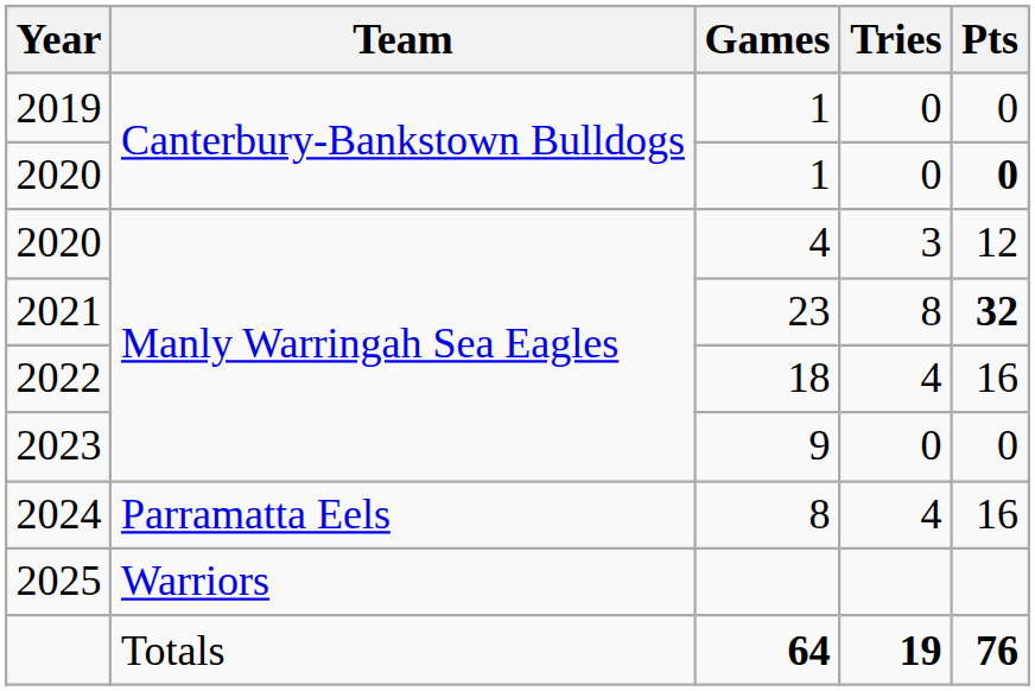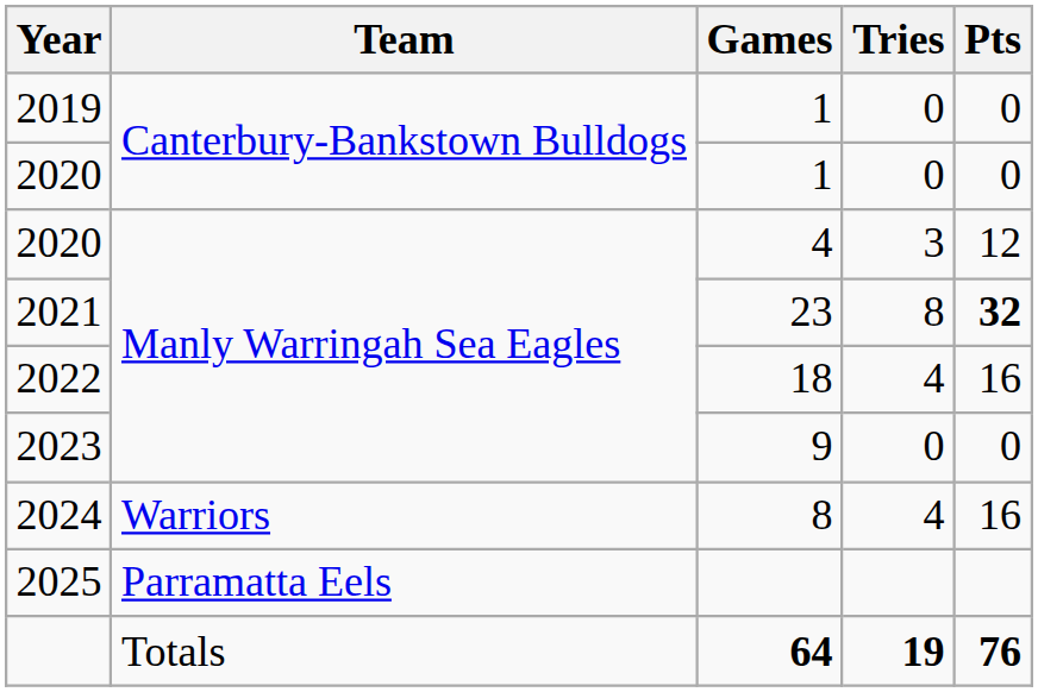2020 / 1 | Pts: bold -> normal
2024 | Team: Parramatta Eels -> Warriors
2025 | Team: Warriors -> Parramatta Eels
